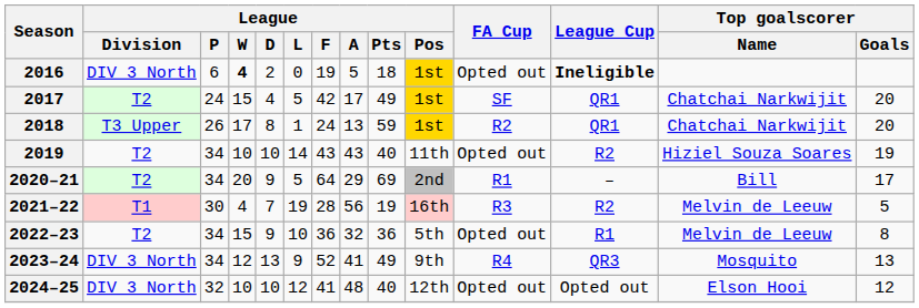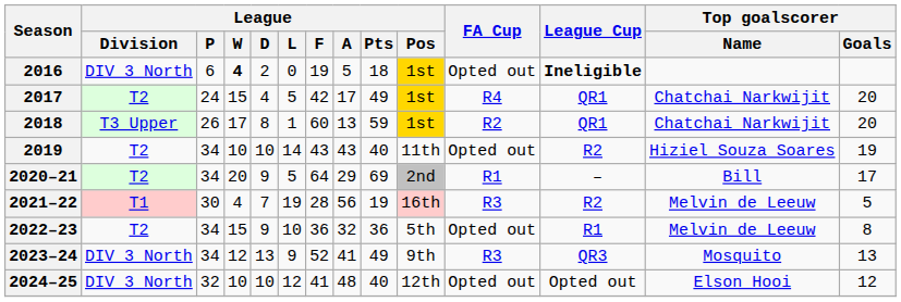2017 | FA Cup: SF -> R4
2018 | League / F: 24 -> 60
2023–24 | FA Cup: R4 -> R3
